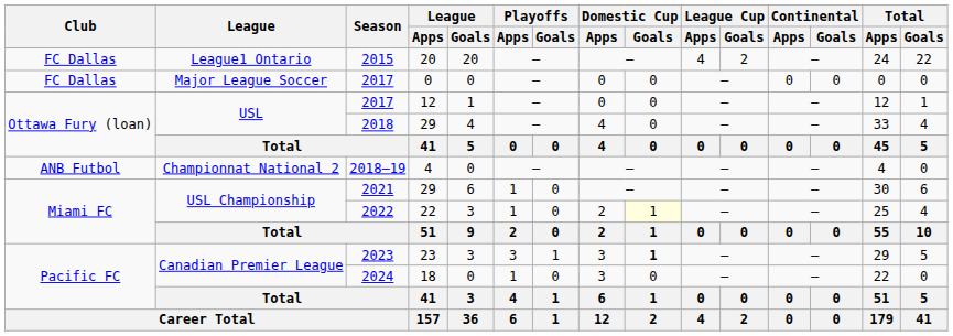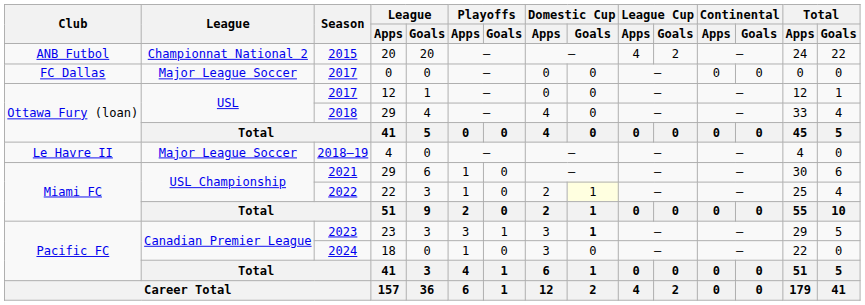2015 | Club: FC Dallas -> ANB Futbol
2015 | League: League1 Ontario -> Championnat National 2
2018–19 | Club: ANB Futbol -> Le Havre II
2018–19 | League: Championnat National 2 -> Major League Soccer
